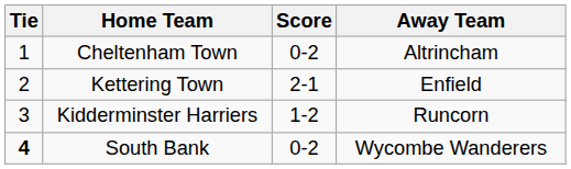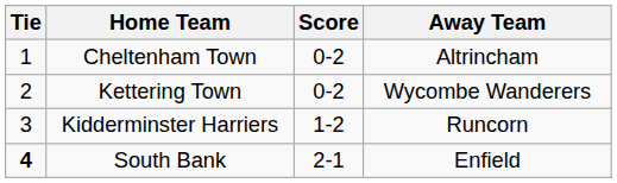Kettering Town | Score: 2-1 -> 0-2
Kettering Town | Away Team: Enfield -> Wycombe Wanderers
South Bank | Score: 0-2 -> 2-1
South Bank | Away Team: Wycombe Wanderers -> Enfield
